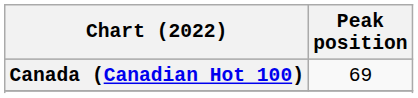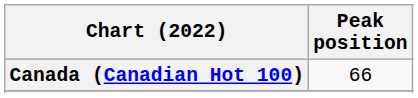Canada (Canadian Hot 100) | Peak position: 69 -> 66
